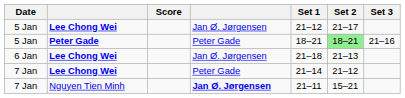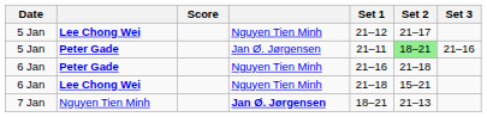5 Jan / Lee Chong Wei | column 4: Jan Ø. Jørgensen -> Nguyen Tien Minh
5 Jan / Peter Gade | column 4: Peter Gade -> Jan Ø. Jørgensen
5 Jan / Peter Gade | Set 1: 18–21 -> 21–11
+ row: 6 Jan | Peter Gade | Nguyen Tien Minh | 21–16 | 21–18
6 Jan / Lee Chong Wei | column 4: Jan Ø. Jørgensen -> Nguyen Tien Minh
6 Jan / Lee Chong Wei | Set 2: 21–13 -> 15–21
- row: 7 Jan | Lee Chong Wei | Peter Gade | 21–14 | 21–12
7 Jan / Nguyen Tien Minh | Set 1: 21–11 -> 18–21
7 Jan / Nguyen Tien Minh | Set 2: 15–21 -> 21–13
